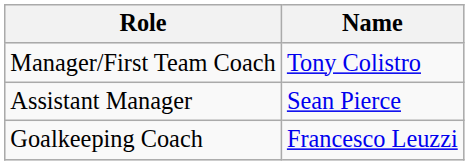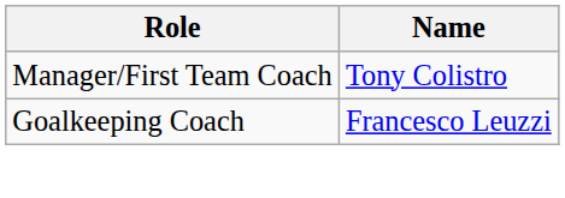- row: Assistant Manager | Sean Pierce
